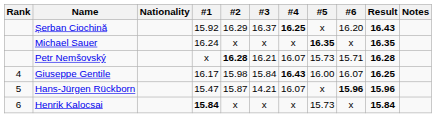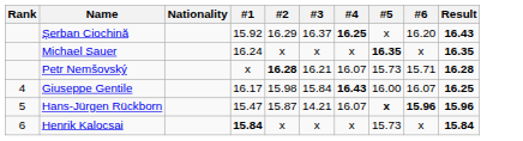- column: Notes
Hans-Jürgen Rückborn | #5: normal -> bold
